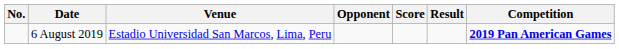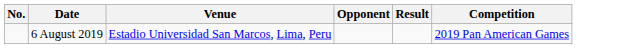- column: Score
6 August 2019 | Competition: bold -> normal
